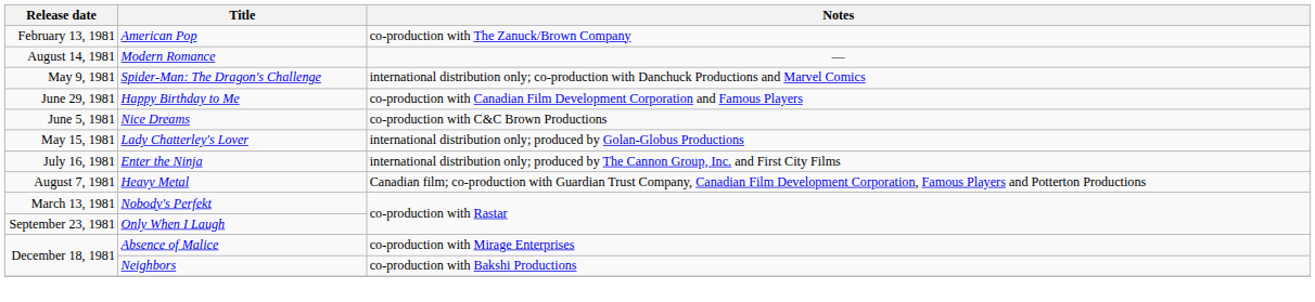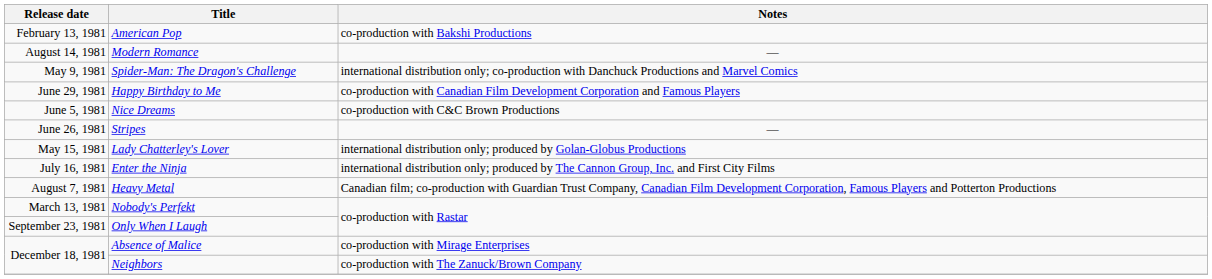American Pop | Notes: co-production with The Zanuck/Brown Company -> co-production with Bakshi Productions
+ row: June 26, 1981 | Stripes | —
Neighbors | Notes: co-production with Bakshi Productions -> co-production with The Zanuck/Brown Company
